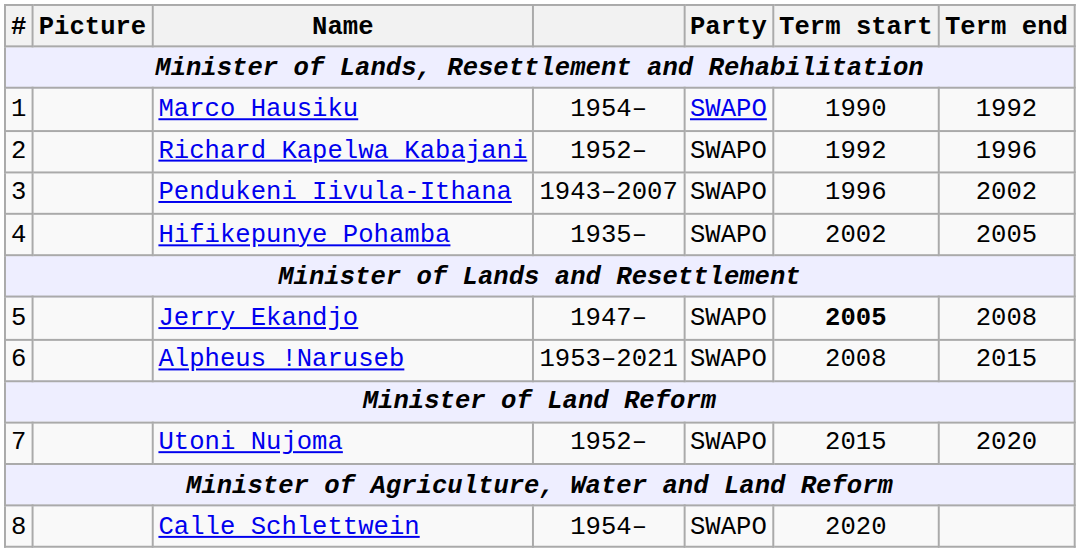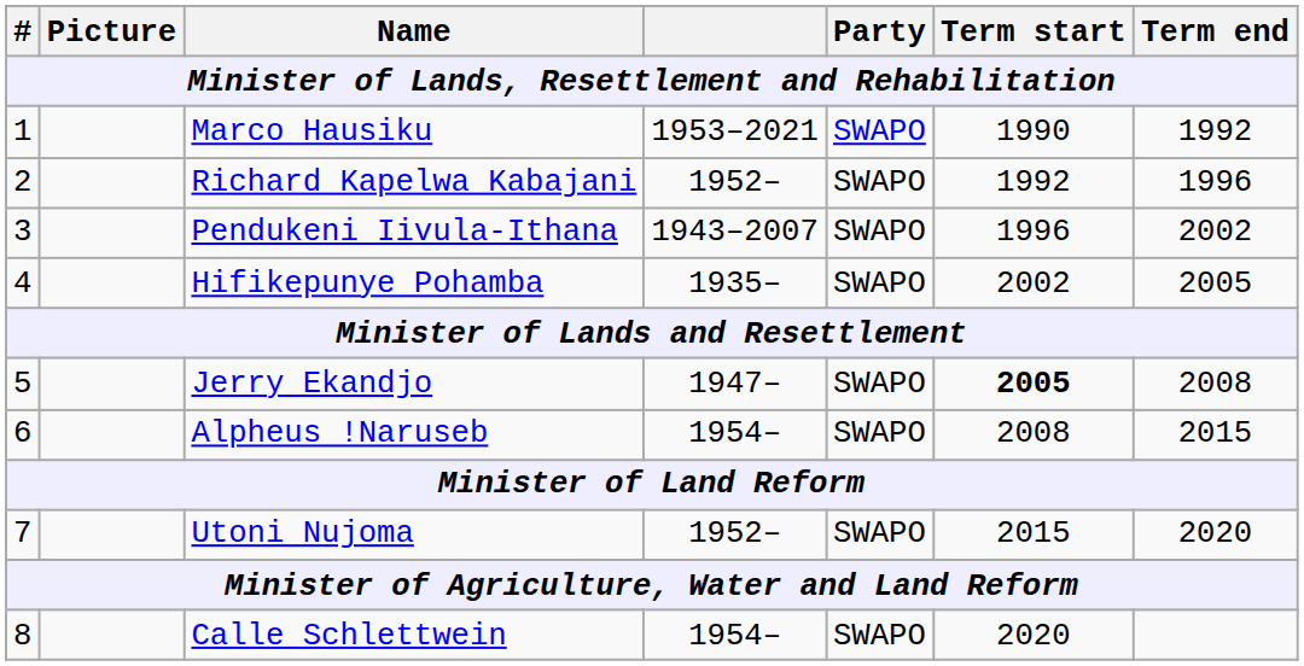Marco Hausiku | column 4: 1954– -> 1953–2021
Alpheus ǃNaruseb | column 4: 1953–2021 -> 1954–
